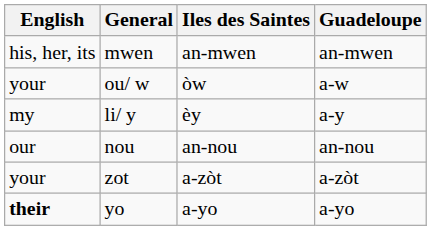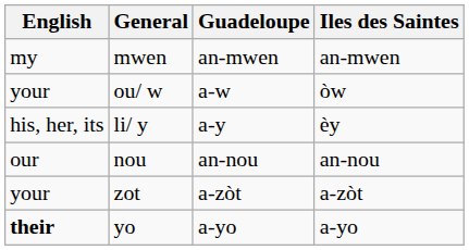columns swapped: Guadeloupe <-> Iles des Saintes
mwen | English: his, her, its -> my
li/ y | English: my -> his, her, its
